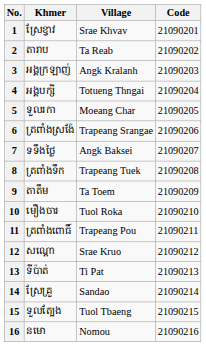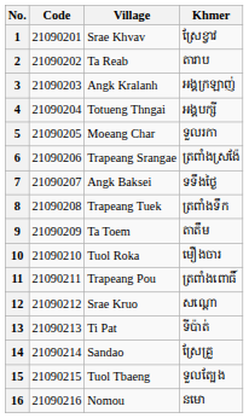columns swapped: Code <-> Khmer
